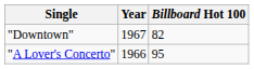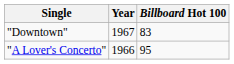"Downtown" | Billboard Hot 100: 82 -> 83
